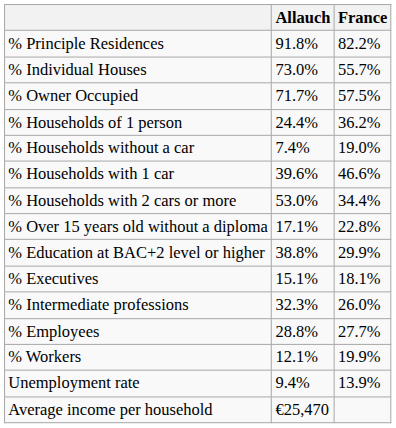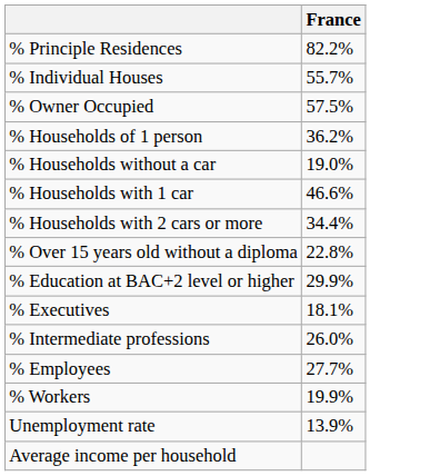- column: Allauch | 91.8% | 73.0% | 71.7% | 24.4% | 7.4% | 39.6% | 53.0% | 17.1% | 38.8% | 15.1% | 32.3% | 28.8% | 12.1% | 9.4% | €25,470
